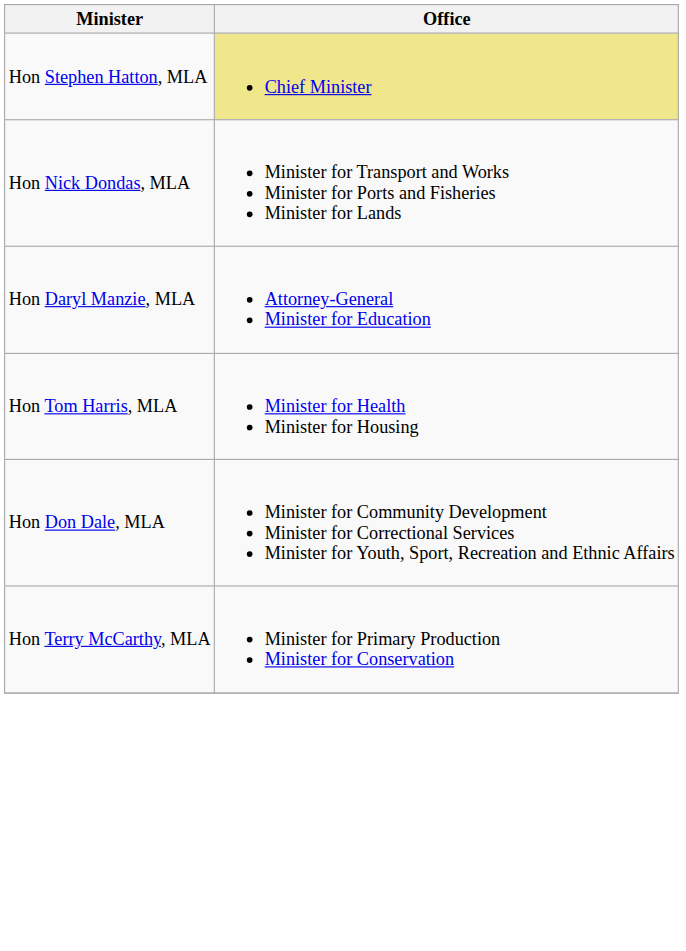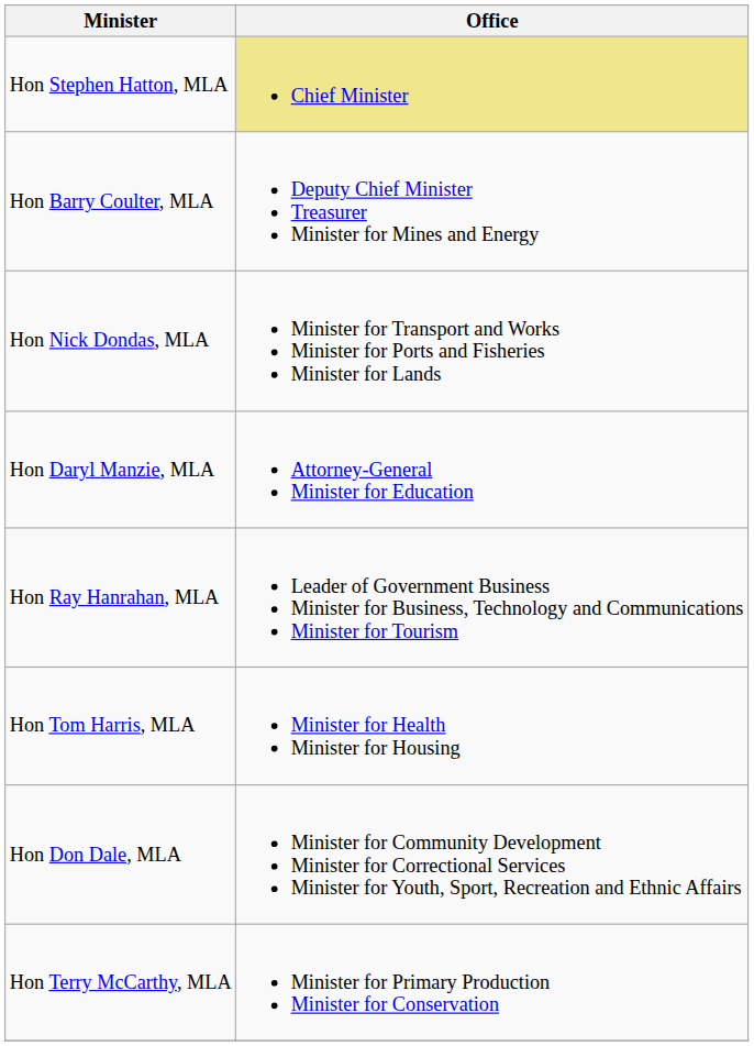+ row: Hon Barry Coulter, MLA | Deputy Chief Minister Treasurer Minister for Mines and Energy
+ row: Hon Ray Hanrahan, MLA | Leader of Government Business Minister for Business, Technology and Communications Minister for Tourism
